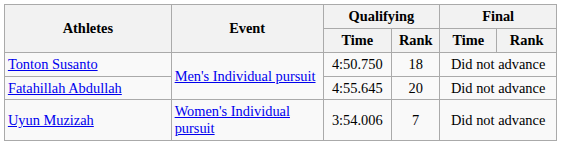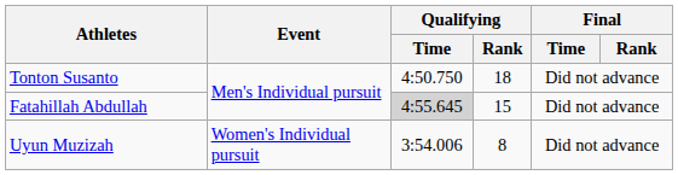Fatahillah Abdullah | Qualifying / Time: no background -> lightgrey background
Fatahillah Abdullah | Qualifying / Rank: 20 -> 15
Uyun Muzizah | Qualifying / Rank: 7 -> 8
